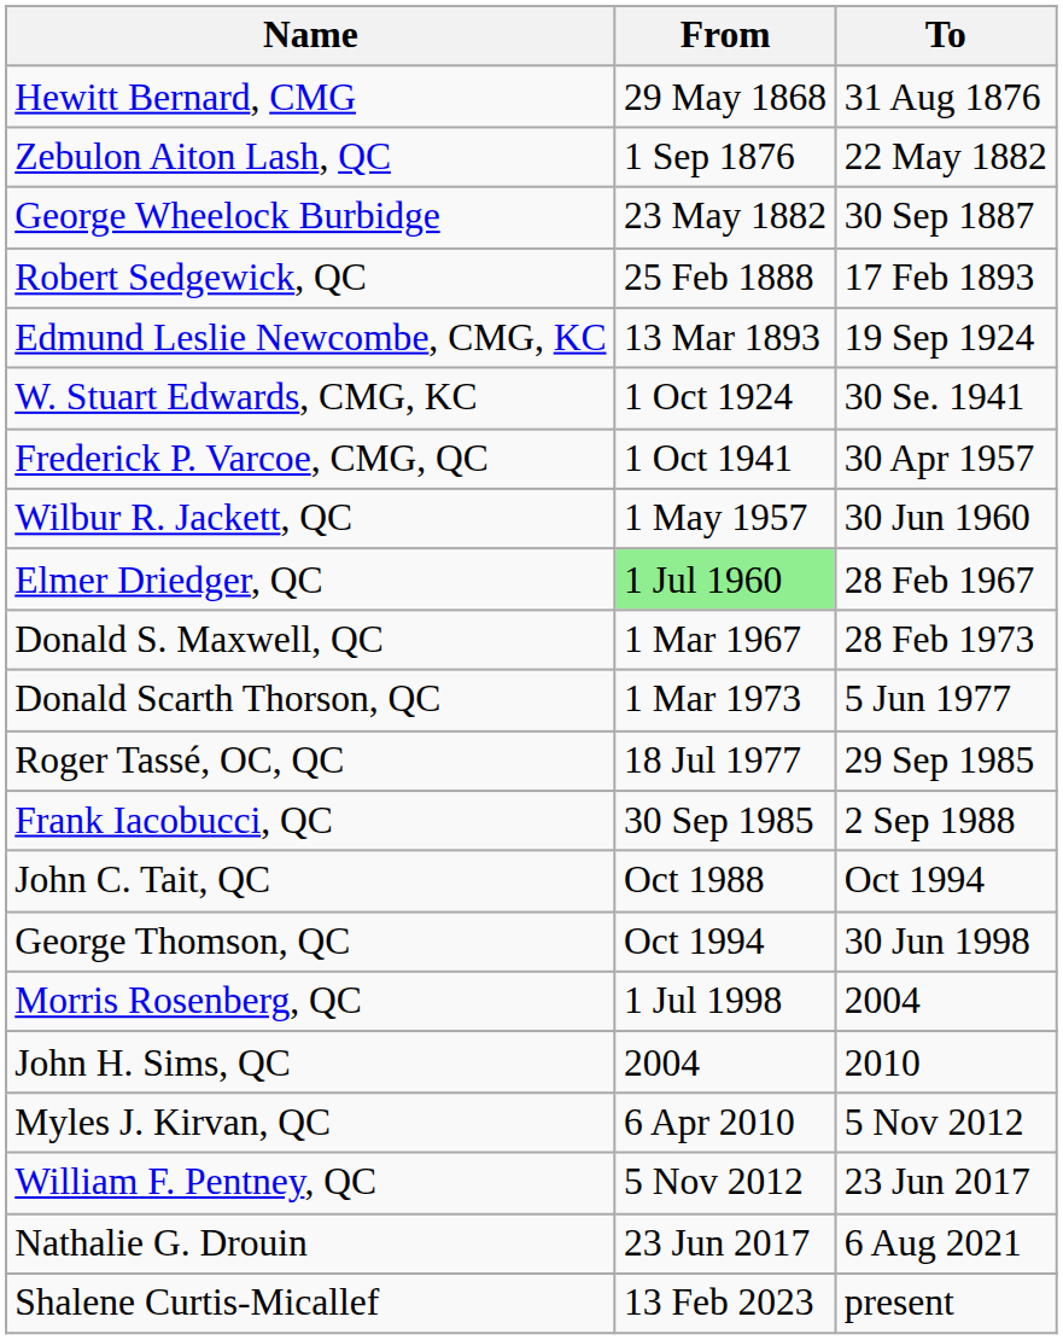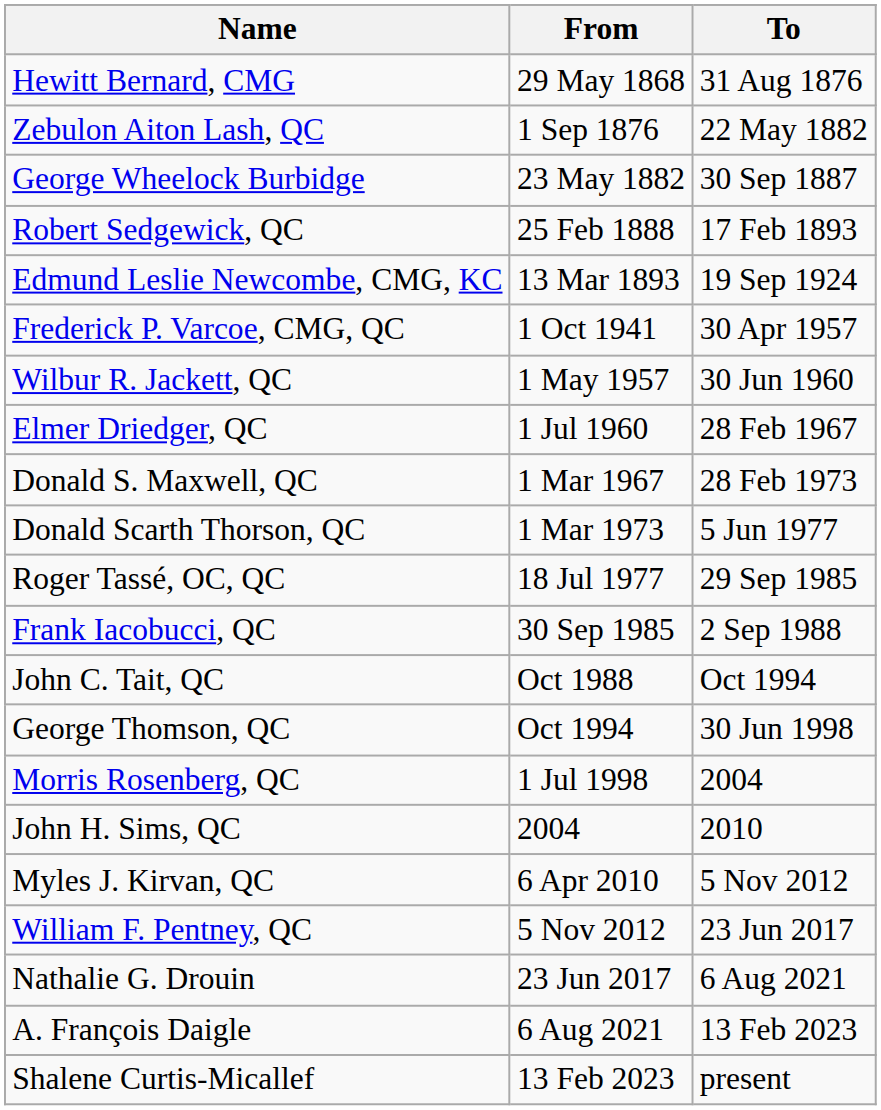- row: W. Stuart Edwards, CMG, KC | 1 Oct 1924 | 30 Se. 1941
Elmer Driedger, QC | From: lightgreen background -> no background
+ row: A. François Daigle | 6 Aug 2021 | 13 Feb 2023
